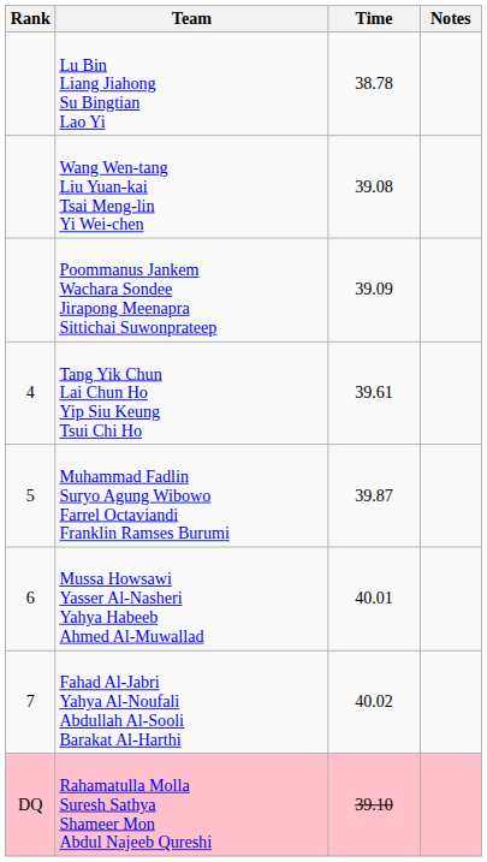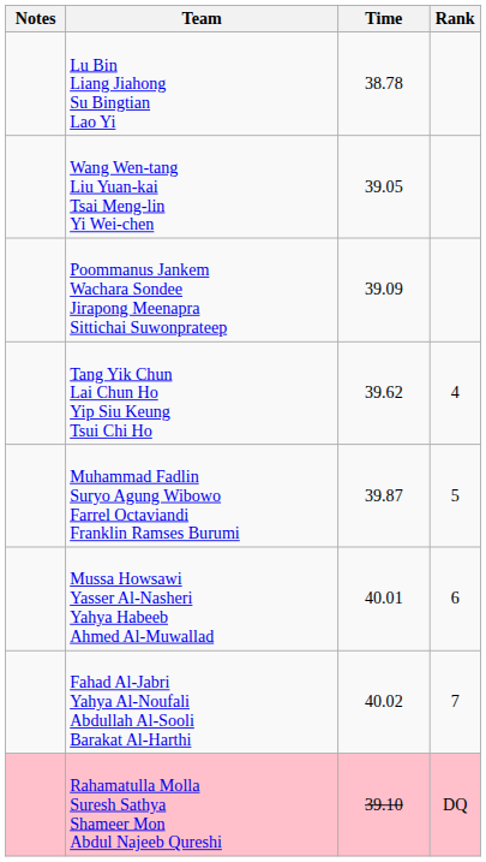columns swapped: Rank <-> Notes
Wang Wen-tang Liu Yuan-kai Tsai Meng-lin Yi Wei-chen | Time: 39.08 -> 39.05
Tang Yik Chun Lai Chun Ho Yip Siu Keung Tsui Chi Ho | Time: 39.61 -> 39.62
